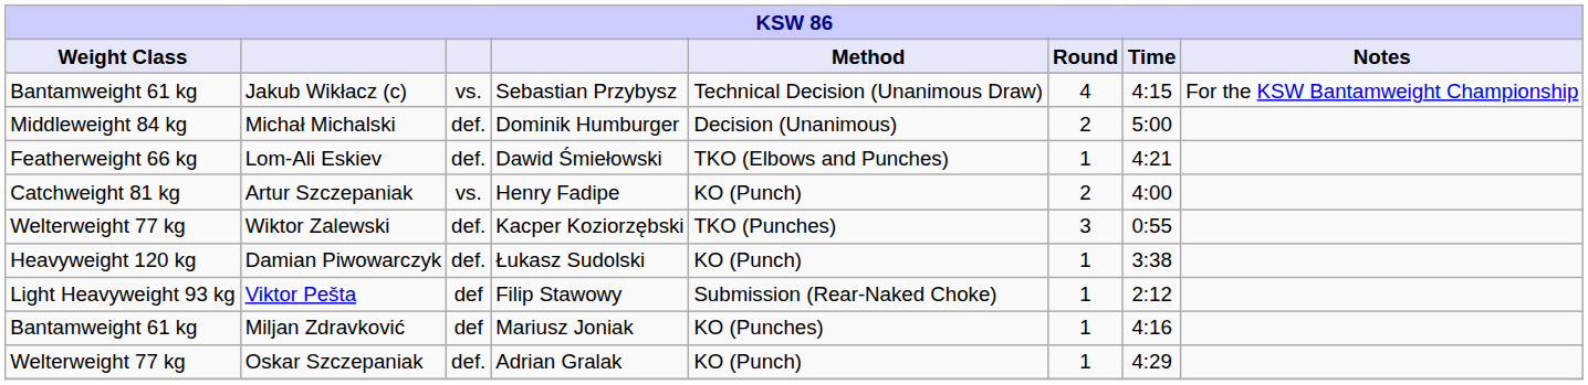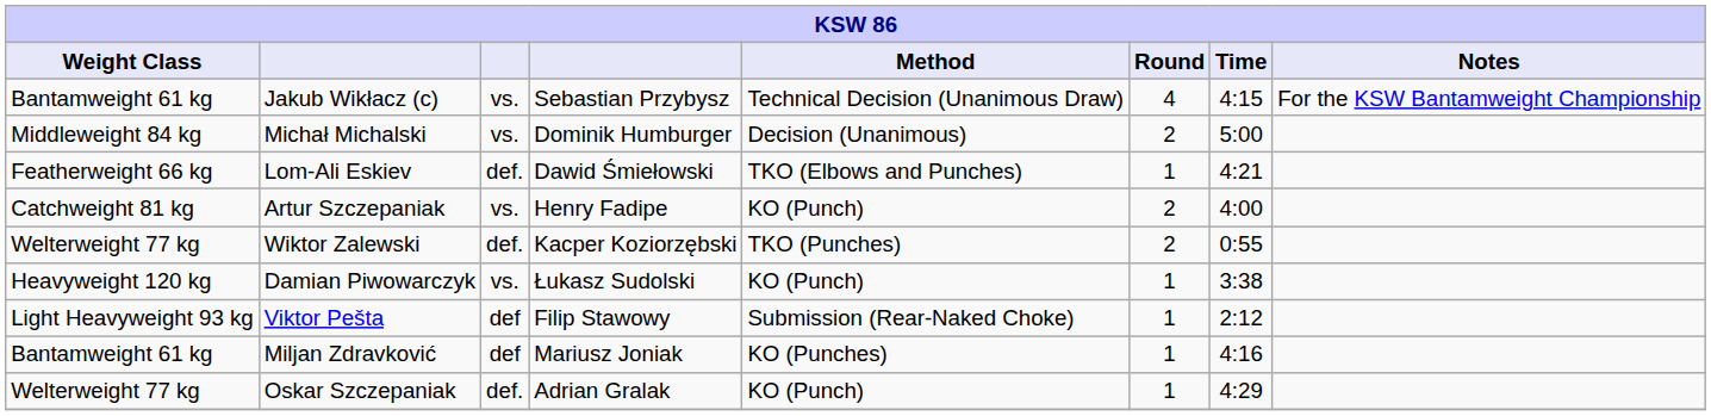Michał Michalski | column 3: def. -> vs.
Wiktor Zalewski | Round: 3 -> 2
Damian Piwowarczyk | column 3: def. -> vs.
